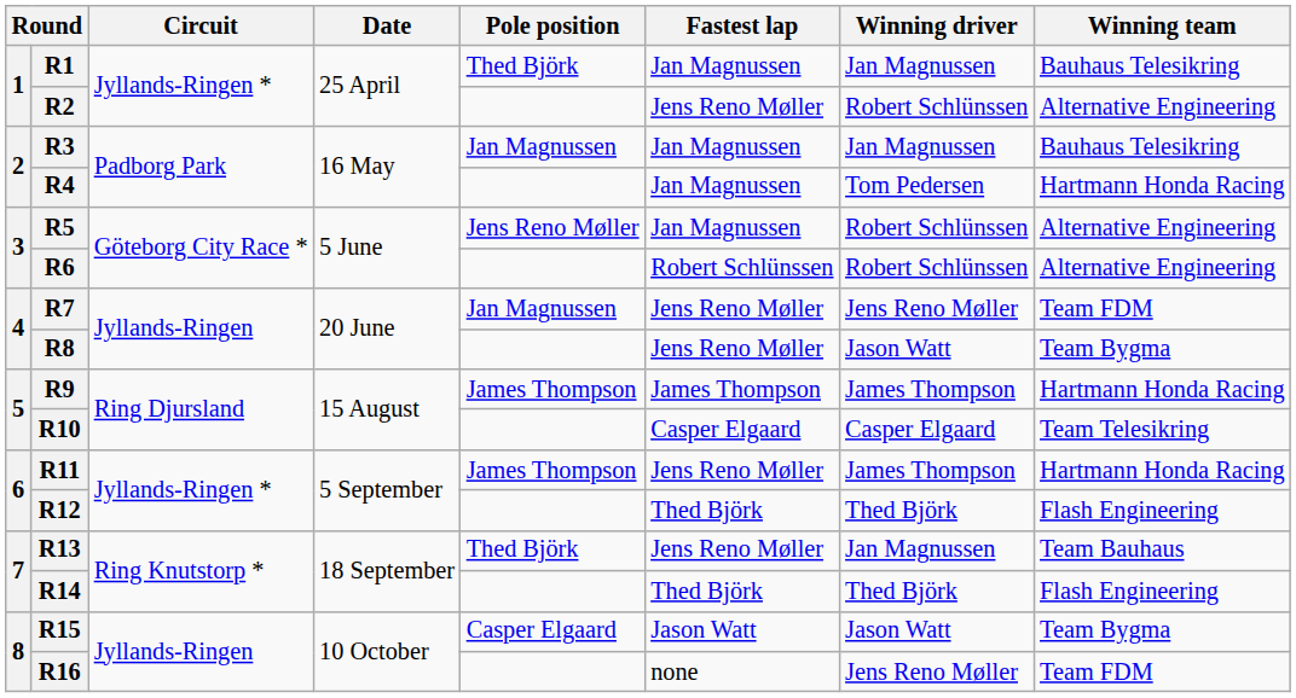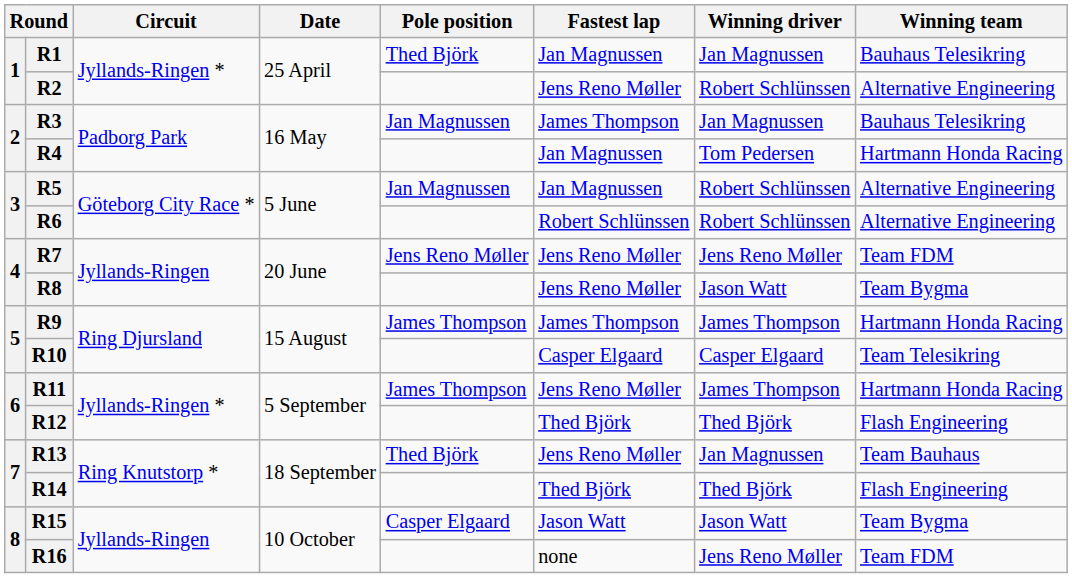R3 | Fastest lap: Jan Magnussen -> James Thompson
R5 | Pole position: Jens Reno Møller -> Jan Magnussen
R7 | Pole position: Jan Magnussen -> Jens Reno Møller
